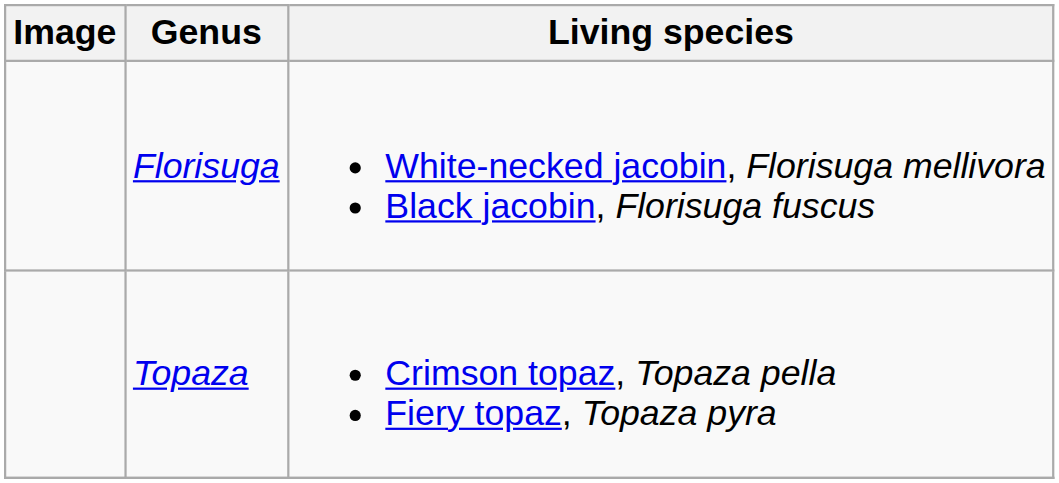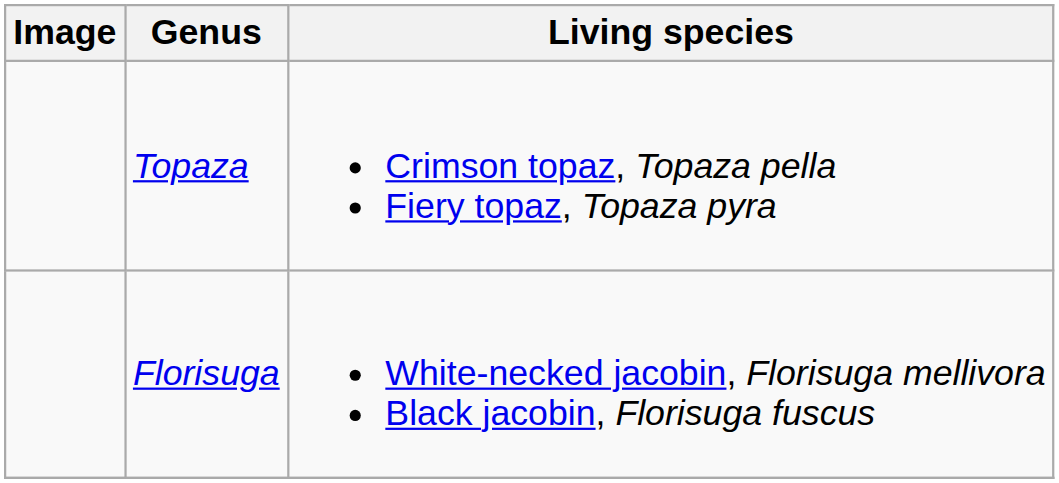rows swapped: Topaza <-> Florisuga
